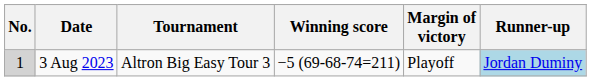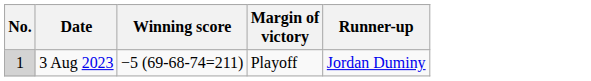- column: Tournament | Altron Big Easy Tour 3
3 Aug 2023 | Runner-up: lightblue background -> no background
